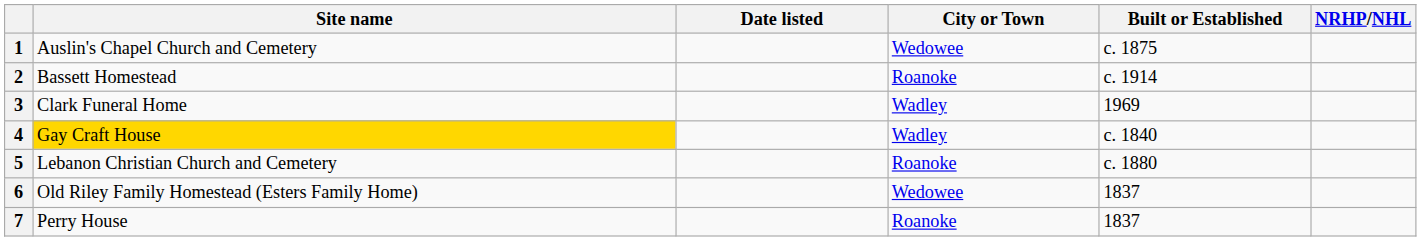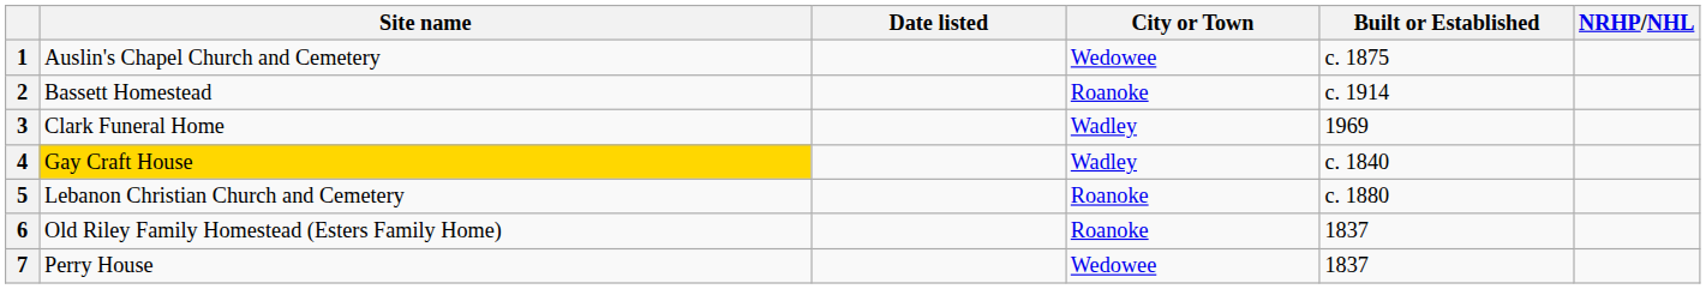6 | City or Town: Wedowee -> Roanoke
7 | City or Town: Roanoke -> Wedowee
